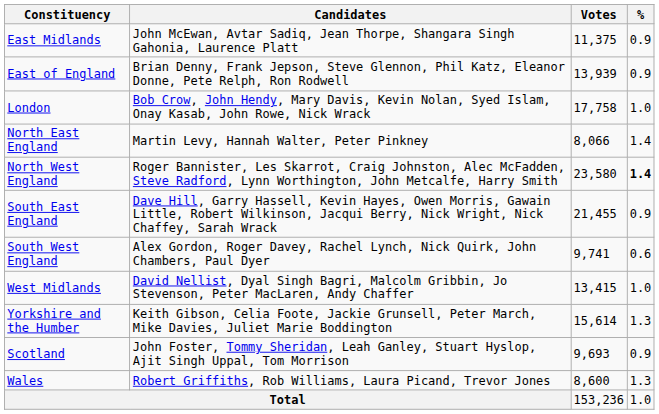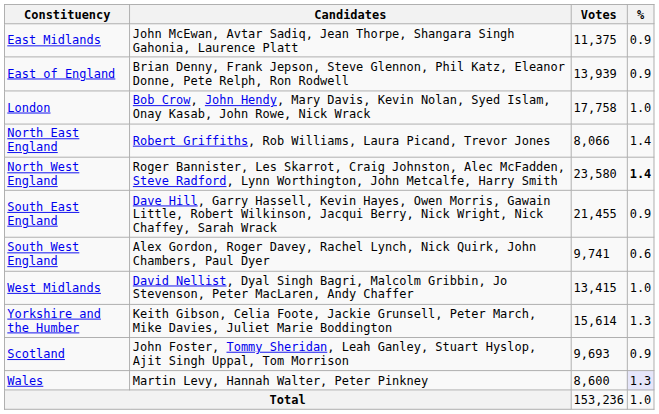North East England | Candidates: Martin Levy, Hannah Walter, Peter Pinkney -> Robert Griffiths, Rob Williams, Laura Picand, Trevor Jones
Wales | Candidates: Robert Griffiths, Rob Williams, Laura Picand, Trevor Jones -> Martin Levy, Hannah Walter, Peter Pinkney
Wales | %: no background -> lavender background
